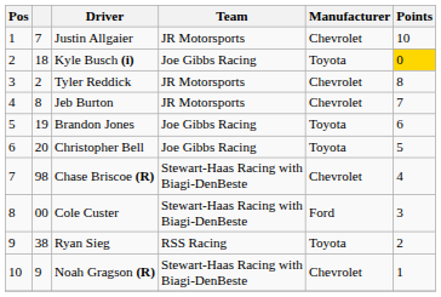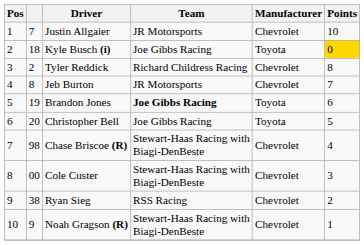Tyler Reddick | Team: JR Motorsports -> Richard Childress Racing
Brandon Jones | Team: normal -> bold
Cole Custer | Manufacturer: Ford -> Chevrolet
Ryan Sieg | Manufacturer: Toyota -> Chevrolet
